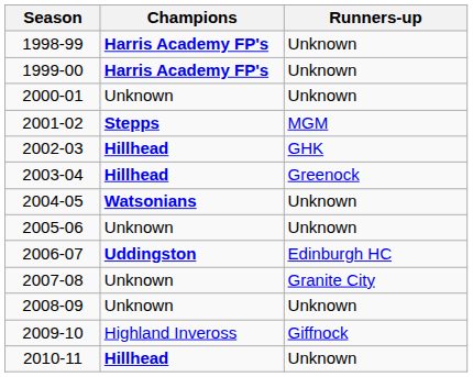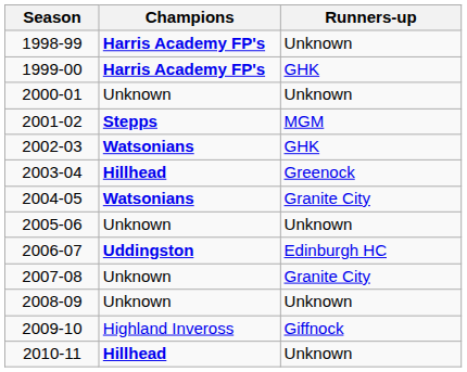1999-00 | Runners-up: Unknown -> GHK
2002-03 | Champions: Hillhead -> Watsonians
2004-05 | Runners-up: Unknown -> Granite City
